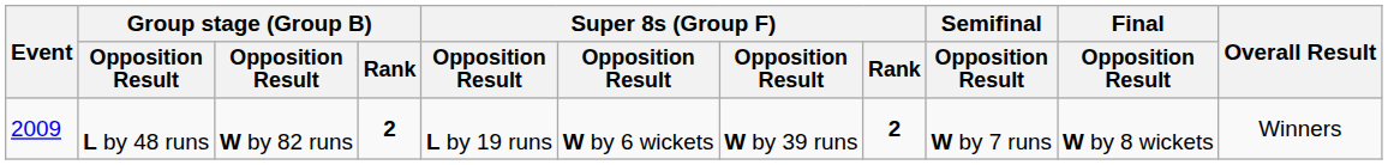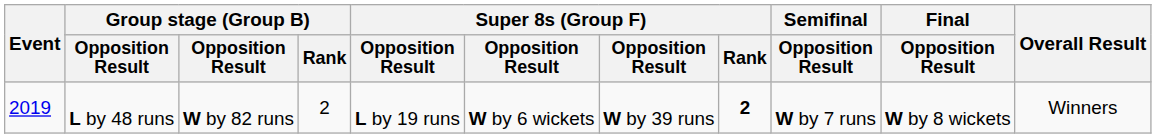L by 48 runs | Event: 2009 -> 2019
L by 48 runs | Group stage (Group B) / Rank: bold -> normal
